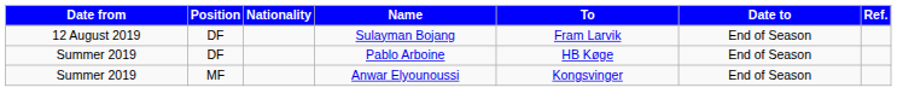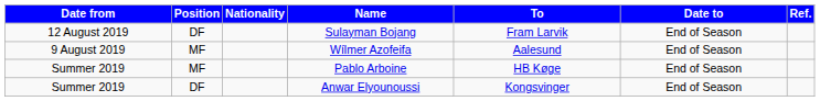+ row: 9 August 2019 | MF | Wílmer Azofeifa | Aalesund | End of Season
Pablo Arboine | Position: DF -> MF
Anwar Elyounoussi | Position: MF -> DF
